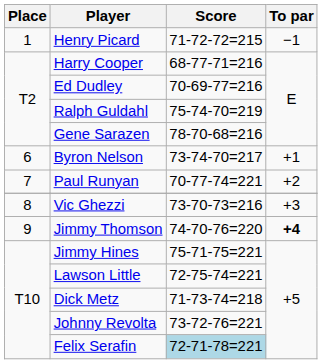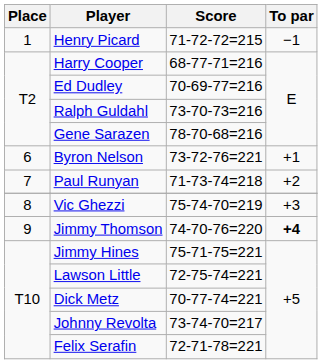Ralph Guldahl | Score: 75-74-70=219 -> 73-70-73=216
Byron Nelson | Score: 73-74-70=217 -> 73-72-76=221
Paul Runyan | Score: 70-77-74=221 -> 71-73-74=218
Vic Ghezzi | Score: 73-70-73=216 -> 75-74-70=219
Dick Metz | Score: 71-73-74=218 -> 70-77-74=221
Johnny Revolta | Score: 73-72-76=221 -> 73-74-70=217
Felix Serafin | Score: lightblue background -> no background
